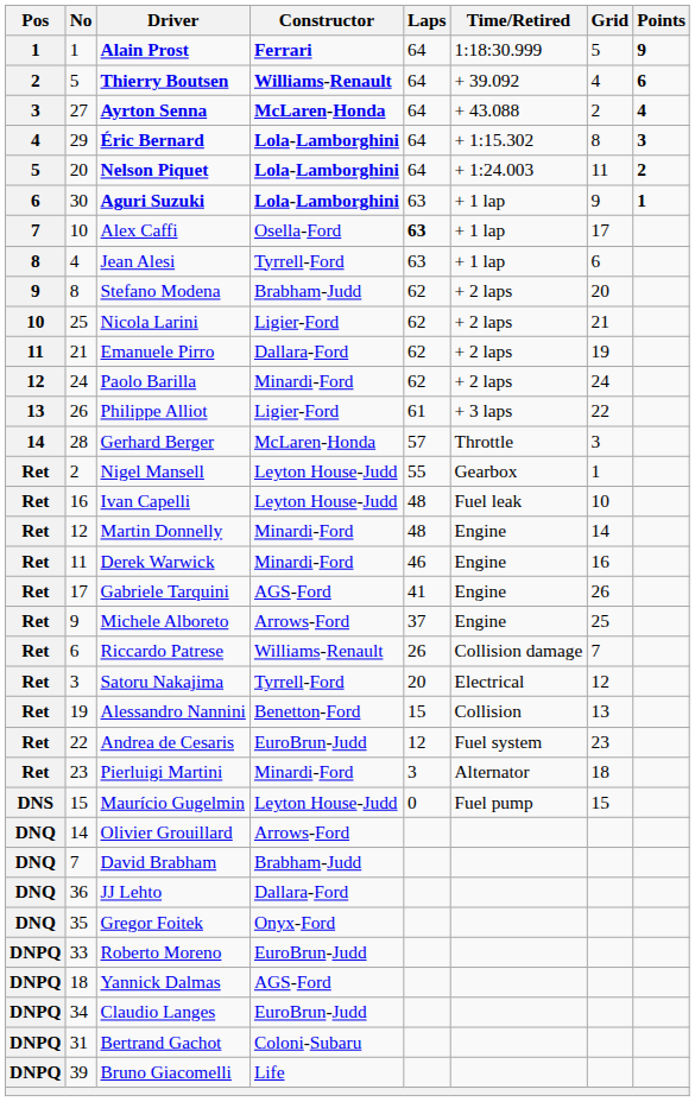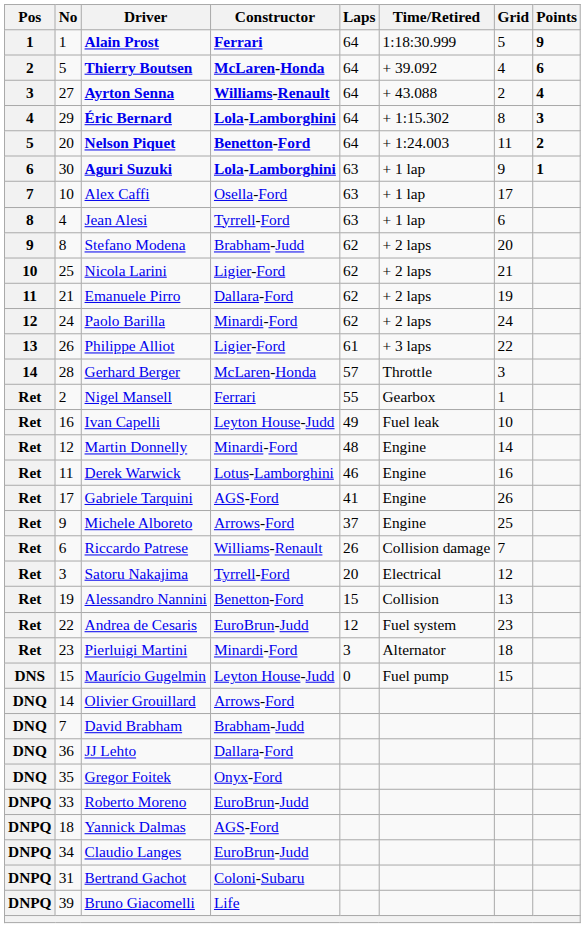Thierry Boutsen | Constructor: Williams-Renault -> McLaren-Honda
Ayrton Senna | Constructor: McLaren-Honda -> Williams-Renault
Nelson Piquet | Constructor: Lola-Lamborghini -> Benetton-Ford
Alex Caffi | Laps: bold -> normal
Nigel Mansell | Constructor: Leyton House-Judd -> Ferrari
Ivan Capelli | Laps: 48 -> 49
Derek Warwick | Constructor: Minardi-Ford -> Lotus-Lamborghini
